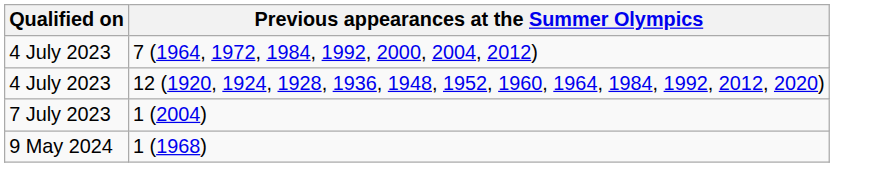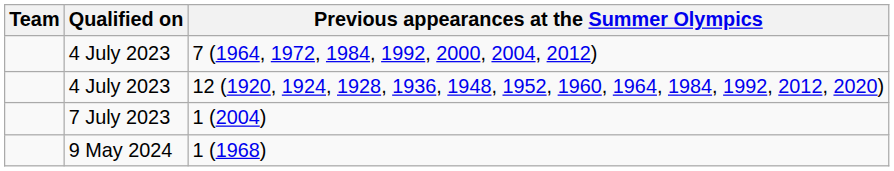+ column: Team
